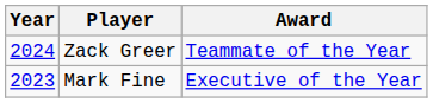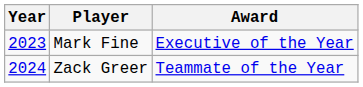rows swapped: Mark Fine <-> Zack Greer
